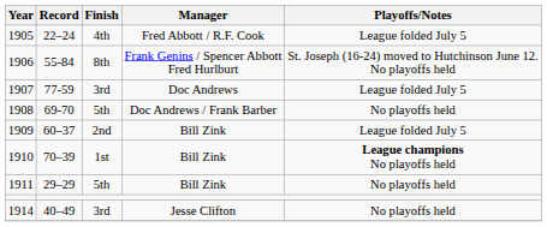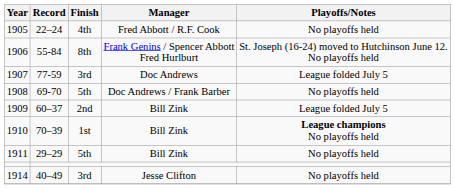1905 | Playoffs/Notes: League folded July 5 -> No playoffs held
